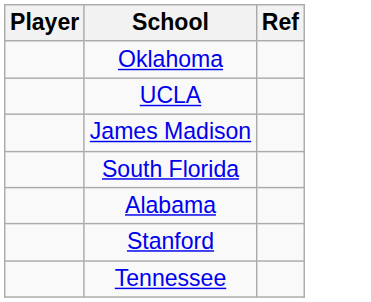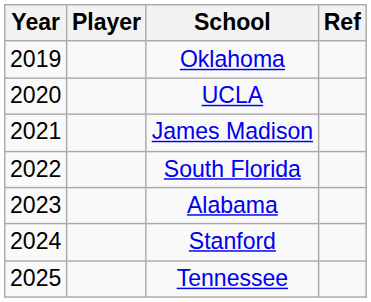+ column: Year | 2019 | 2020 | 2021 | 2022 | 2023 | 2024 | 2025
